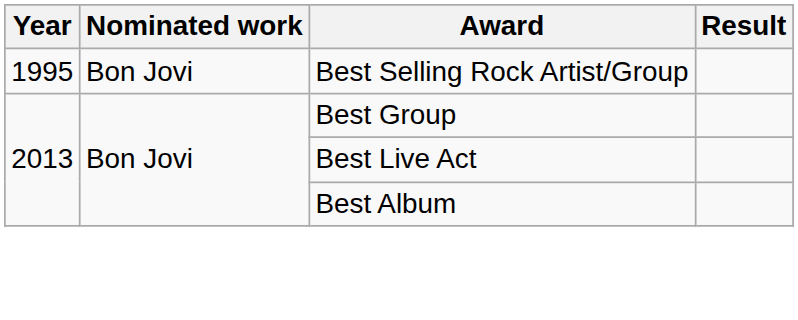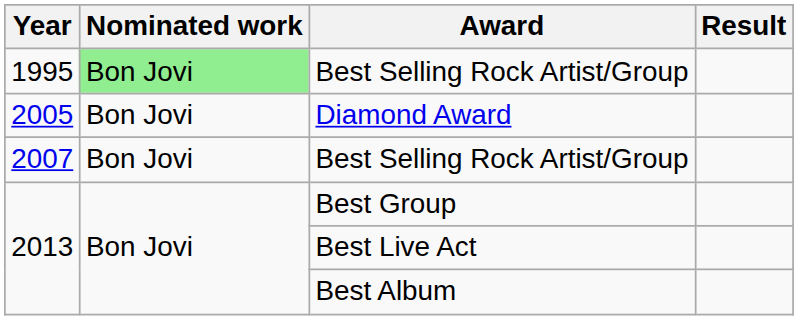1995 / Best Selling Rock Artist/Group | Nominated work: no background -> lightgreen background
+ row: 2005 | Bon Jovi | Diamond Award
+ row: 2007 | Bon Jovi | Best Selling Rock Artist/Group
